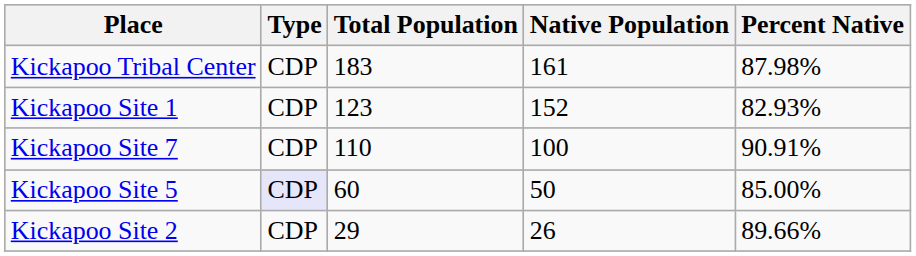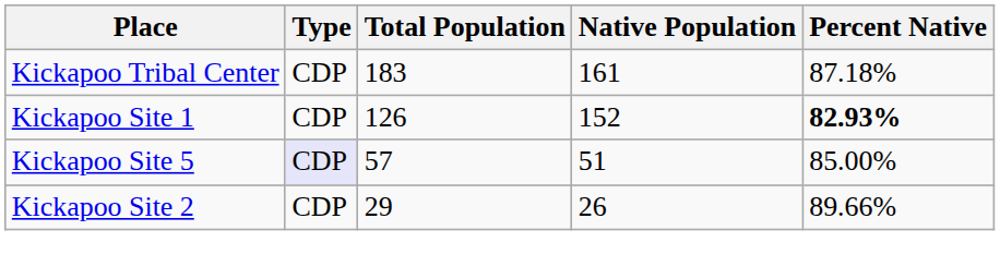Kickapoo Tribal Center | Percent Native: 87.98% -> 87.18%
Kickapoo Site 1 | Total Population: 123 -> 126
Kickapoo Site 1 | Percent Native: normal -> bold
- row: Kickapoo Site 7 | CDP | 110 | 100 | 90.91%
Kickapoo Site 5 | Total Population: 60 -> 57
Kickapoo Site 5 | Native Population: 50 -> 51
